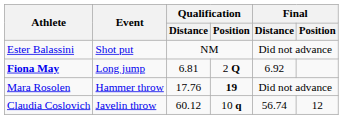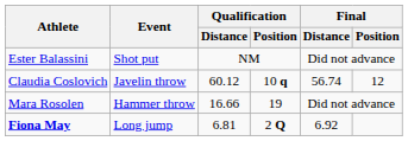rows swapped: Claudia Coslovich <-> Fiona May
Mara Rosolen | Qualification / Distance: 17.76 -> 16.66
Mara Rosolen | Qualification / Position: bold -> normal
